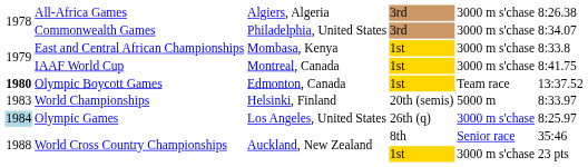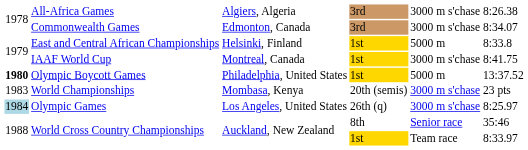Commonwealth Games | column 3: Philadelphia, United States -> Edmonton, Canada
East and Central African Championships | column 3: Mombasa, Kenya -> Helsinki, Finland
East and Central African Championships | column 5: 3000 m s'chase -> 5000 m
Olympic Boycott Games | column 3: Edmonton, Canada -> Philadelphia, United States
Olympic Boycott Games | column 5: Team race -> 5000 m
World Championships | column 3: Helsinki, Finland -> Mombasa, Kenya
World Championships | column 5: 5000 m -> 3000 m s'chase
World Championships | column 6: 8:33.97 -> 23 pts
World Cross Country Championships / 1st | column 5: 3000 m s'chase -> Team race
World Cross Country Championships / 1st | column 6: 23 pts -> 8:33.97
